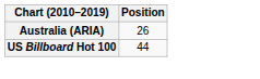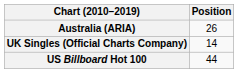+ row: UK Singles (Official Charts Company) | 14
